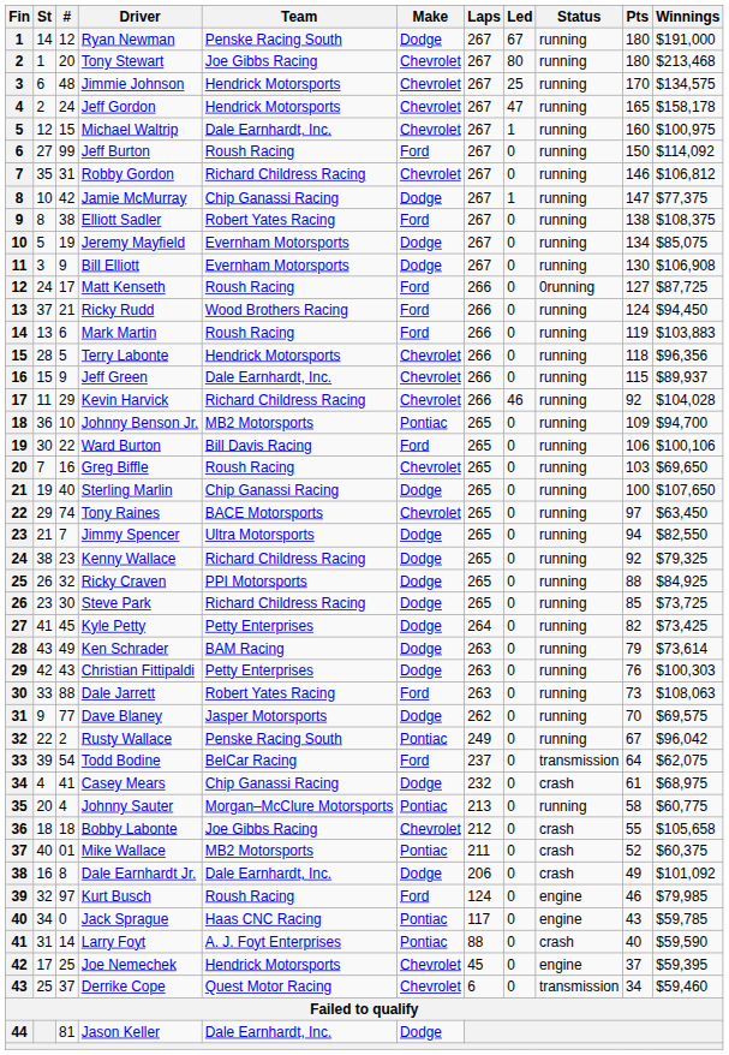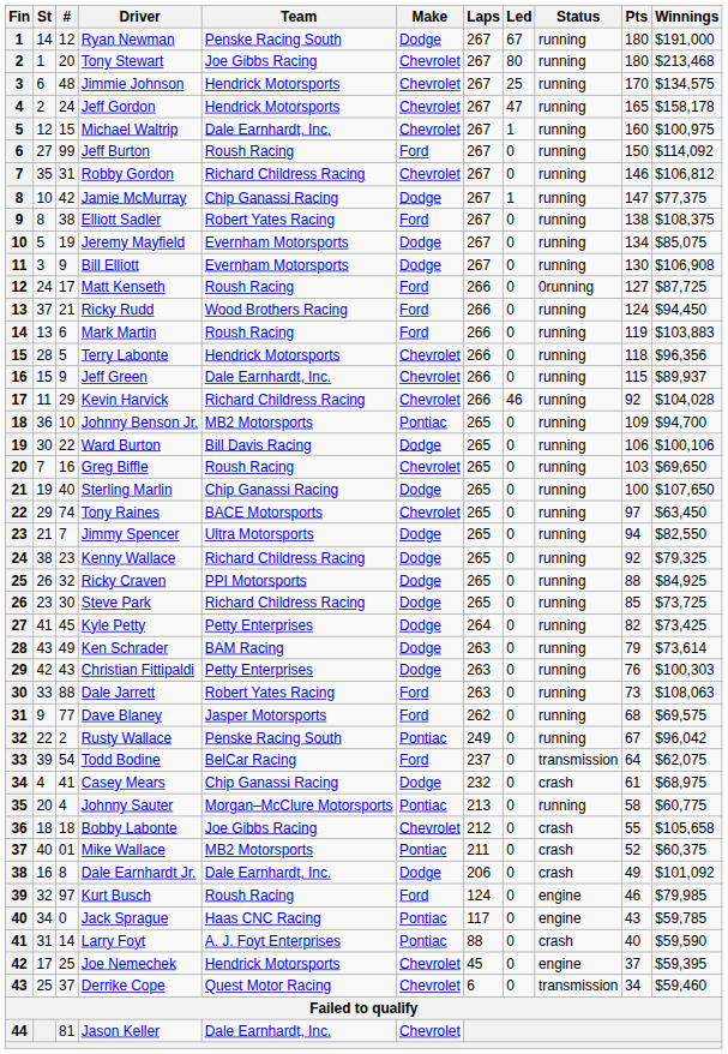Ward Burton | Make: Ford -> Dodge
Dave Blaney | Make: Dodge -> Ford
Dave Blaney | Pts: 70 -> 68
Jason Keller | Make: Dodge -> Chevrolet
